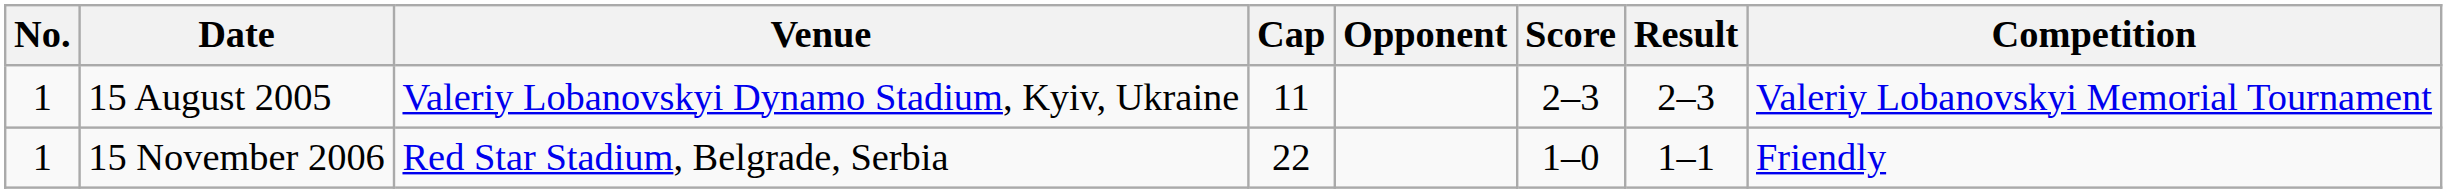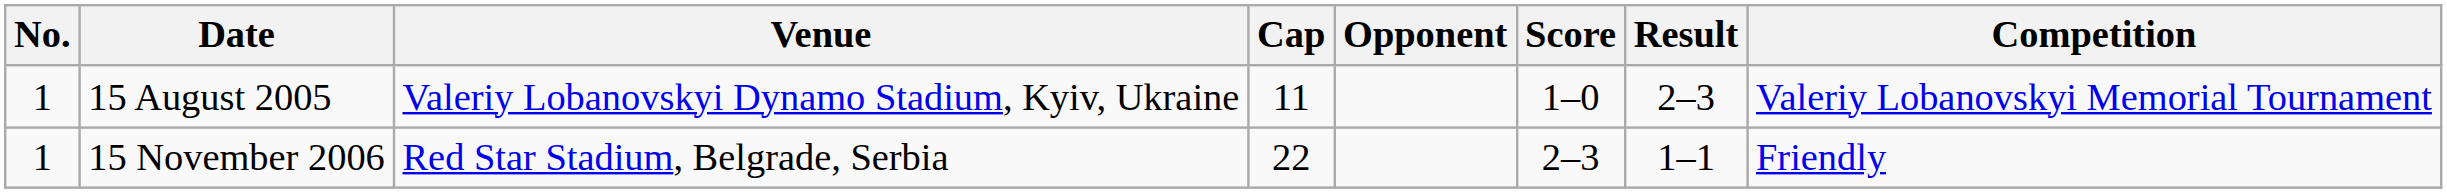15 August 2005 | Score: 2–3 -> 1–0
15 November 2006 | Score: 1–0 -> 2–3
